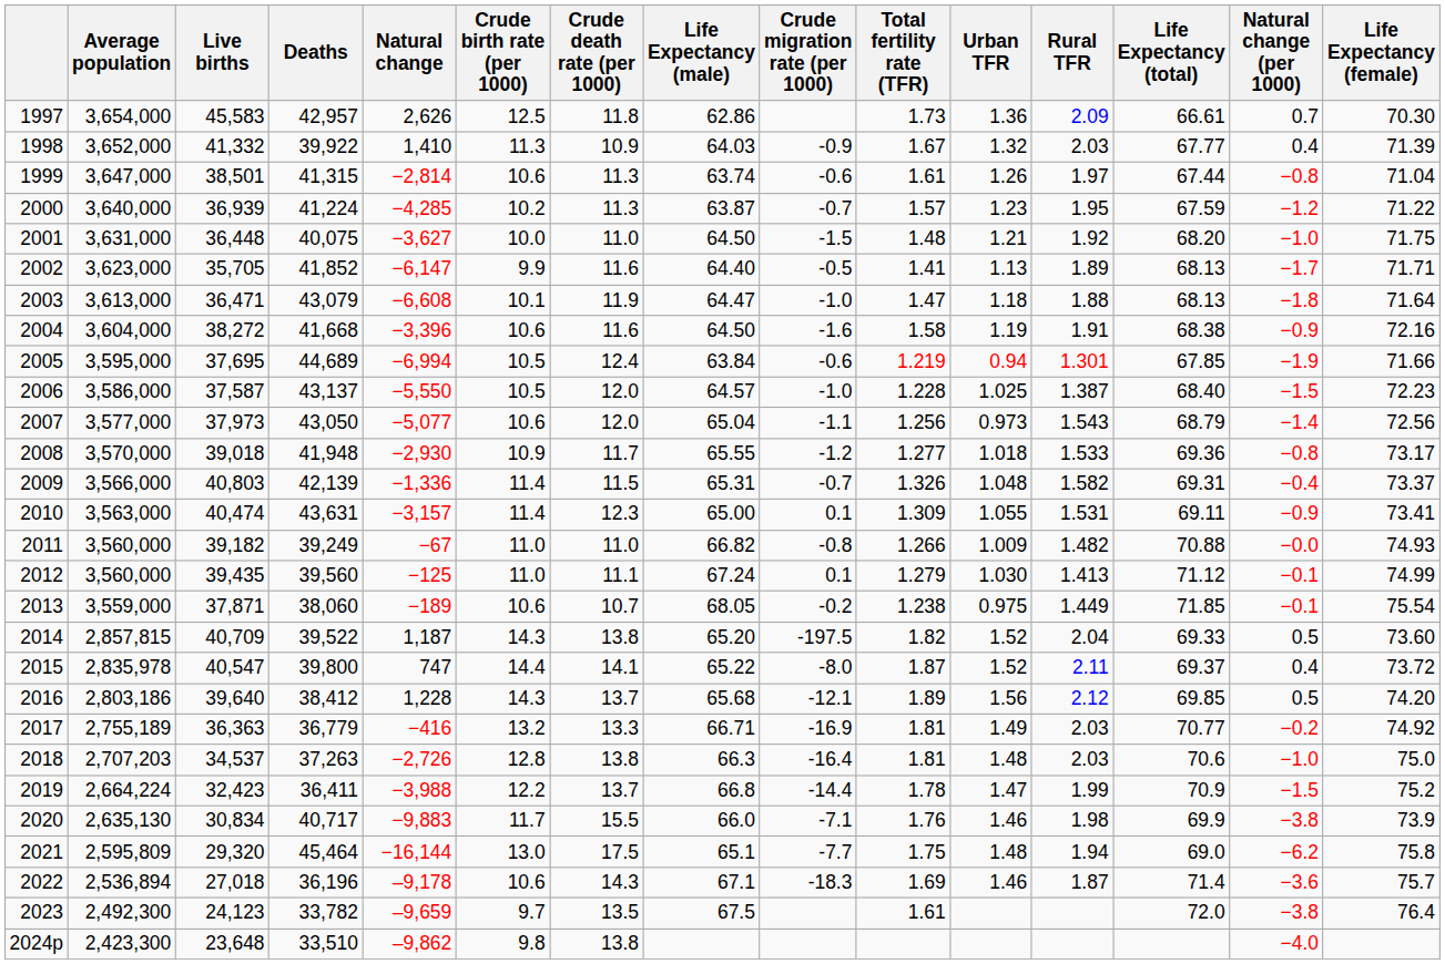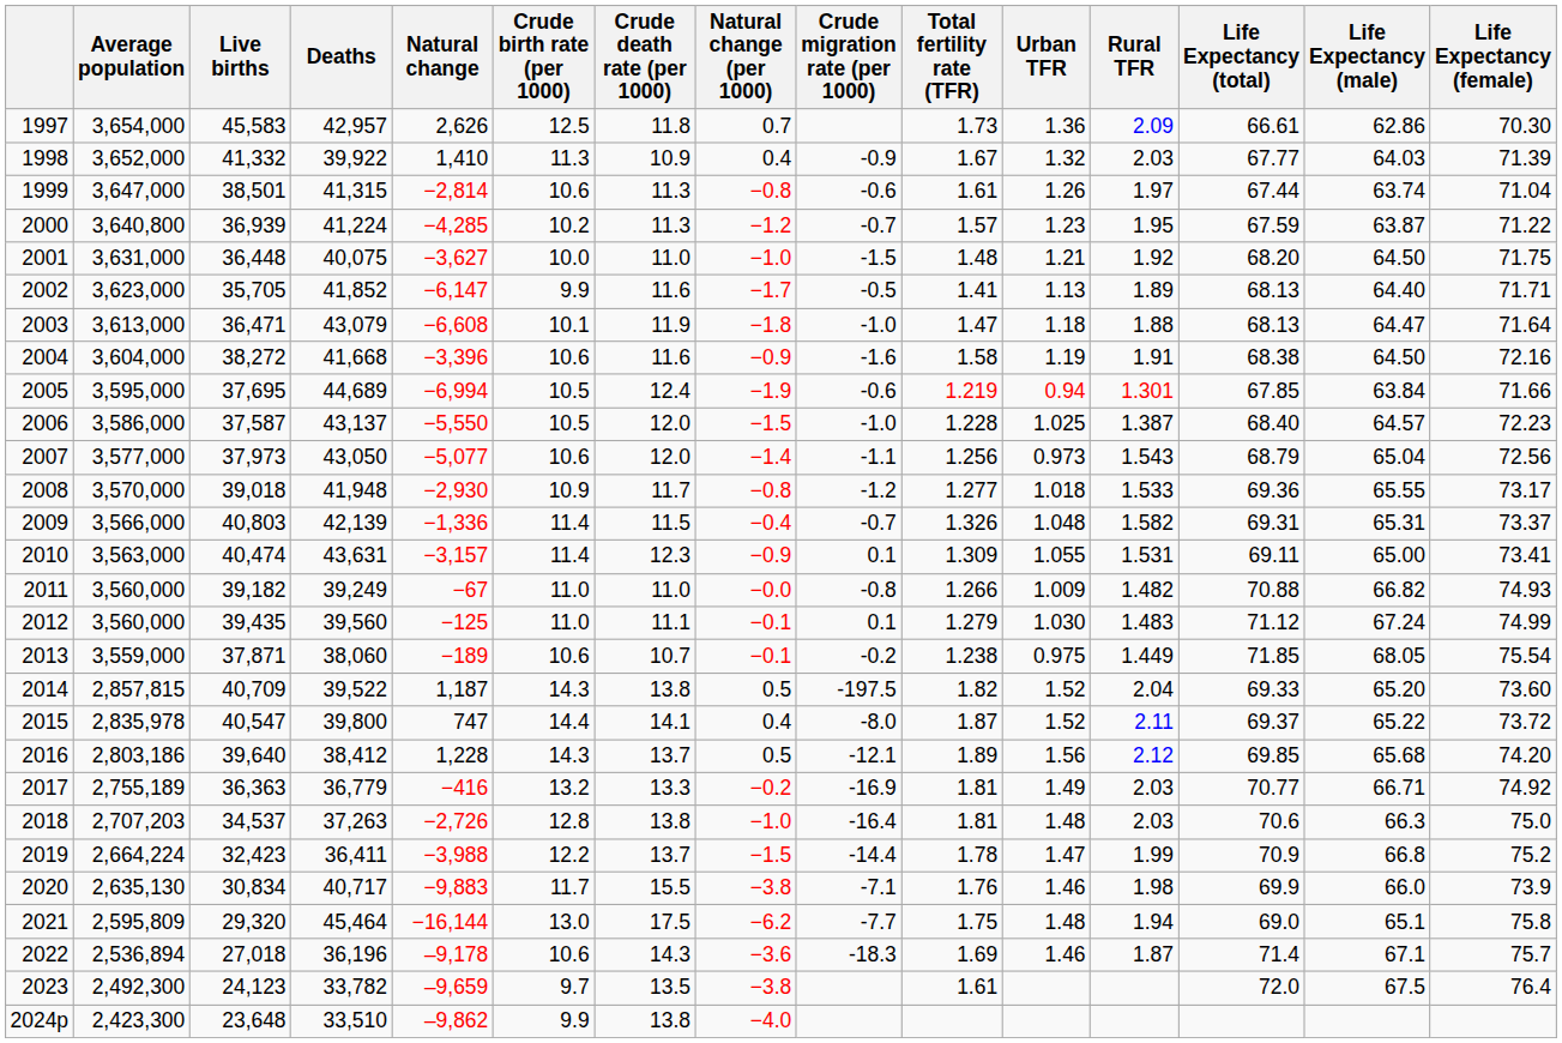columns swapped: Natural change (per 1000) <-> Life Expectancy (male)
2000 | Average population: 3,640,000 -> 3,640,800
2012 | Rural TFR: 1.413 -> 1.483
2024p | Crude birth rate (per 1000): 9.8 -> 9.9
